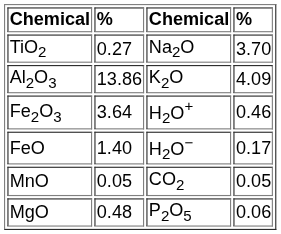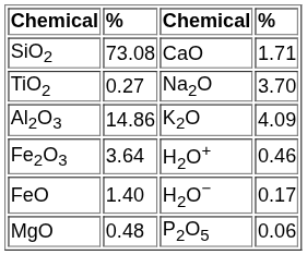+ row: SiO2 | 73.08 | CaO | 1.71
Al2O3 | column 2: 13.86 -> 14.86
- row: MnO | 0.05 | CO2 | 0.05
